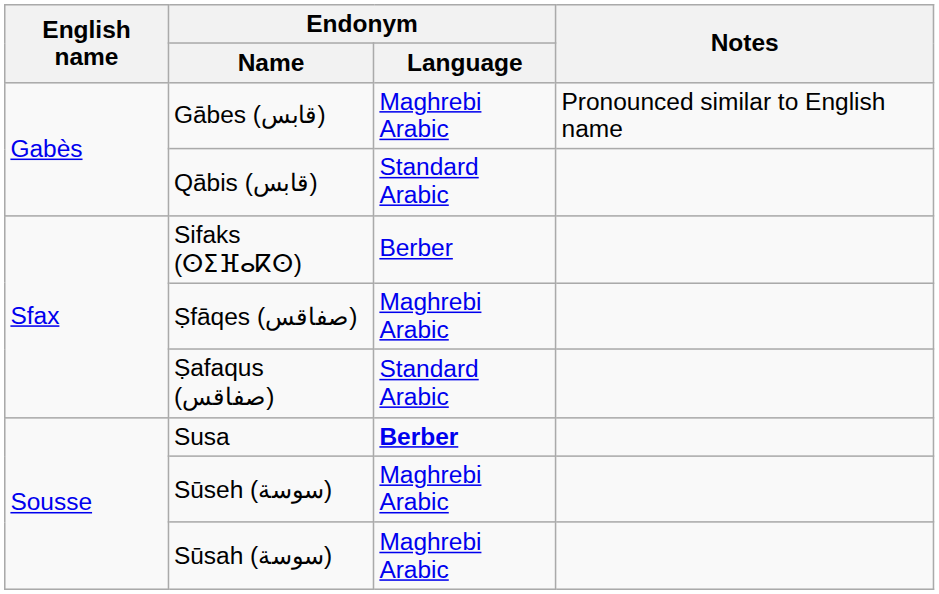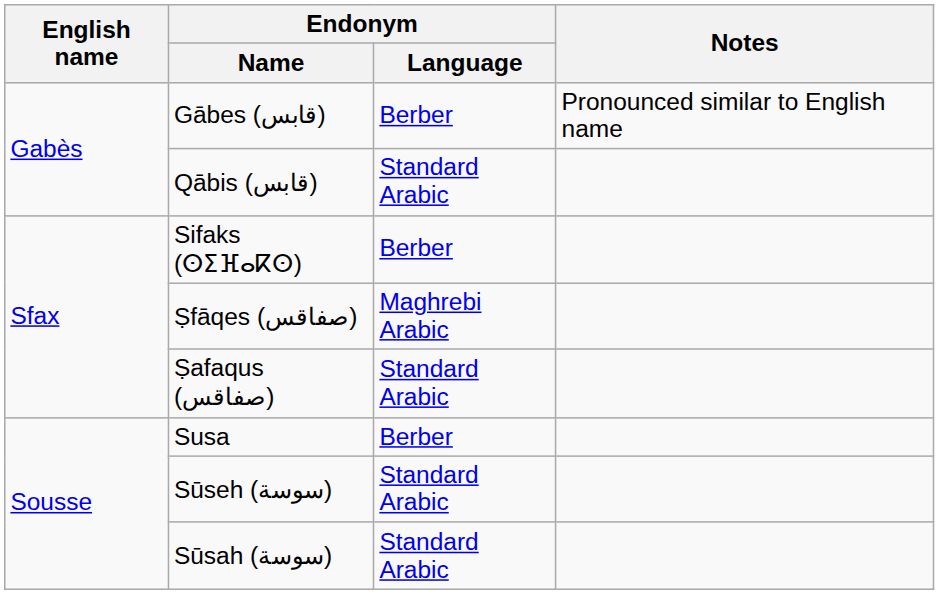Gābes (قابس) | Endonym / Language: Maghrebi Arabic -> Berber
Susa | Endonym / Language: bold -> normal
Sūseh (سوسة) | Endonym / Language: Maghrebi Arabic -> Standard Arabic
Sūsah (سوسة) | Endonym / Language: Maghrebi Arabic -> Standard Arabic
